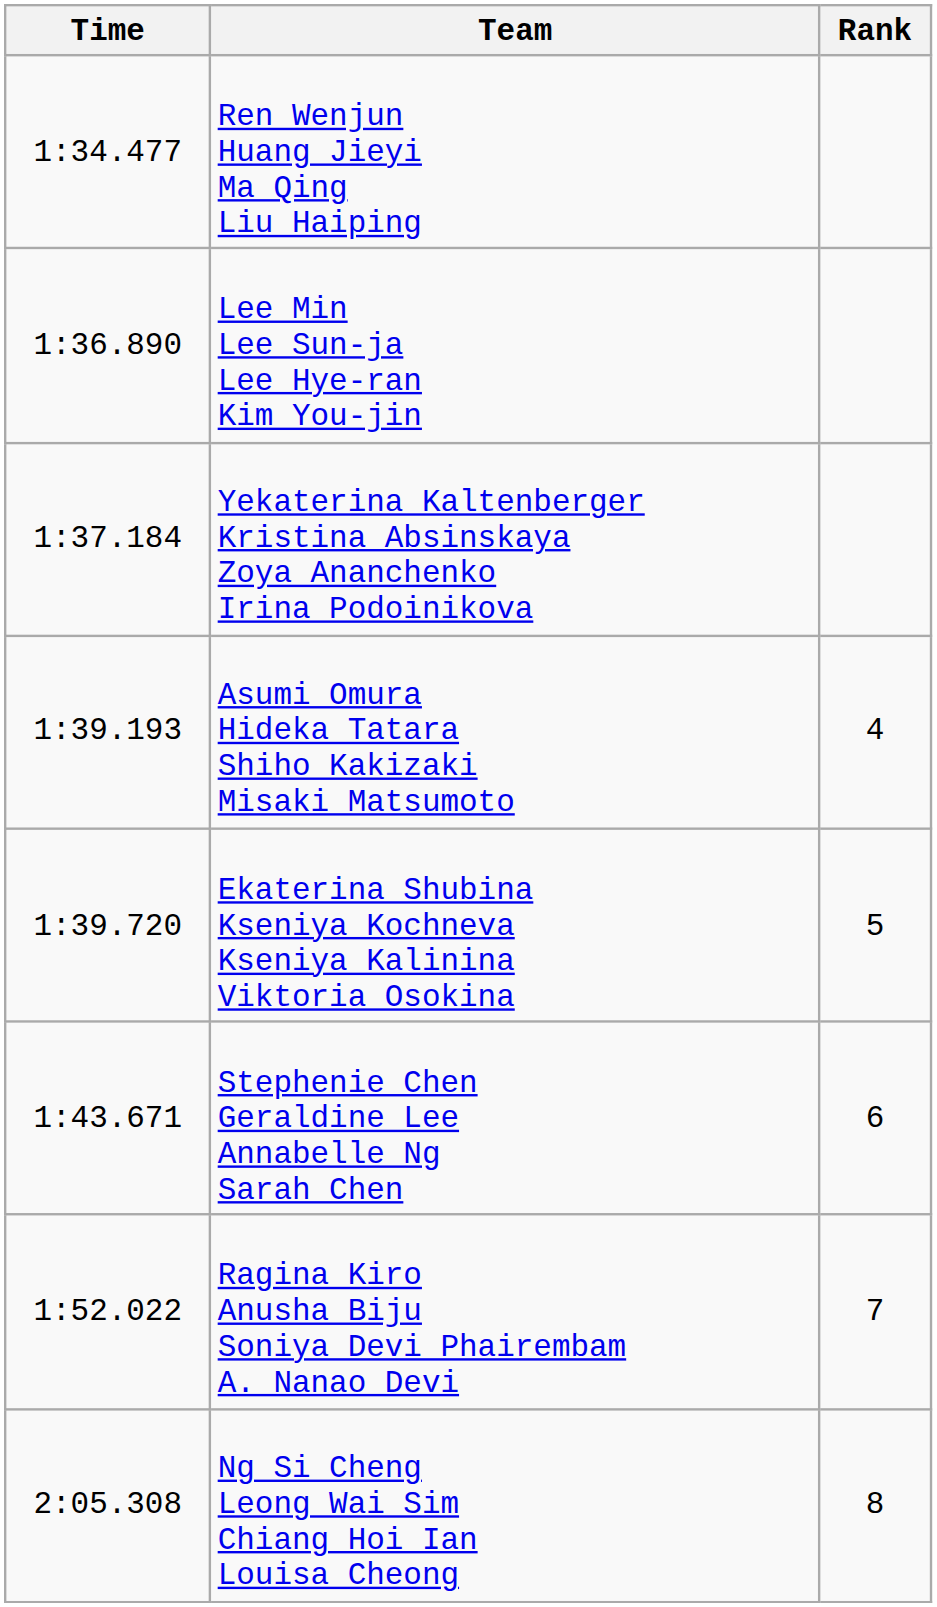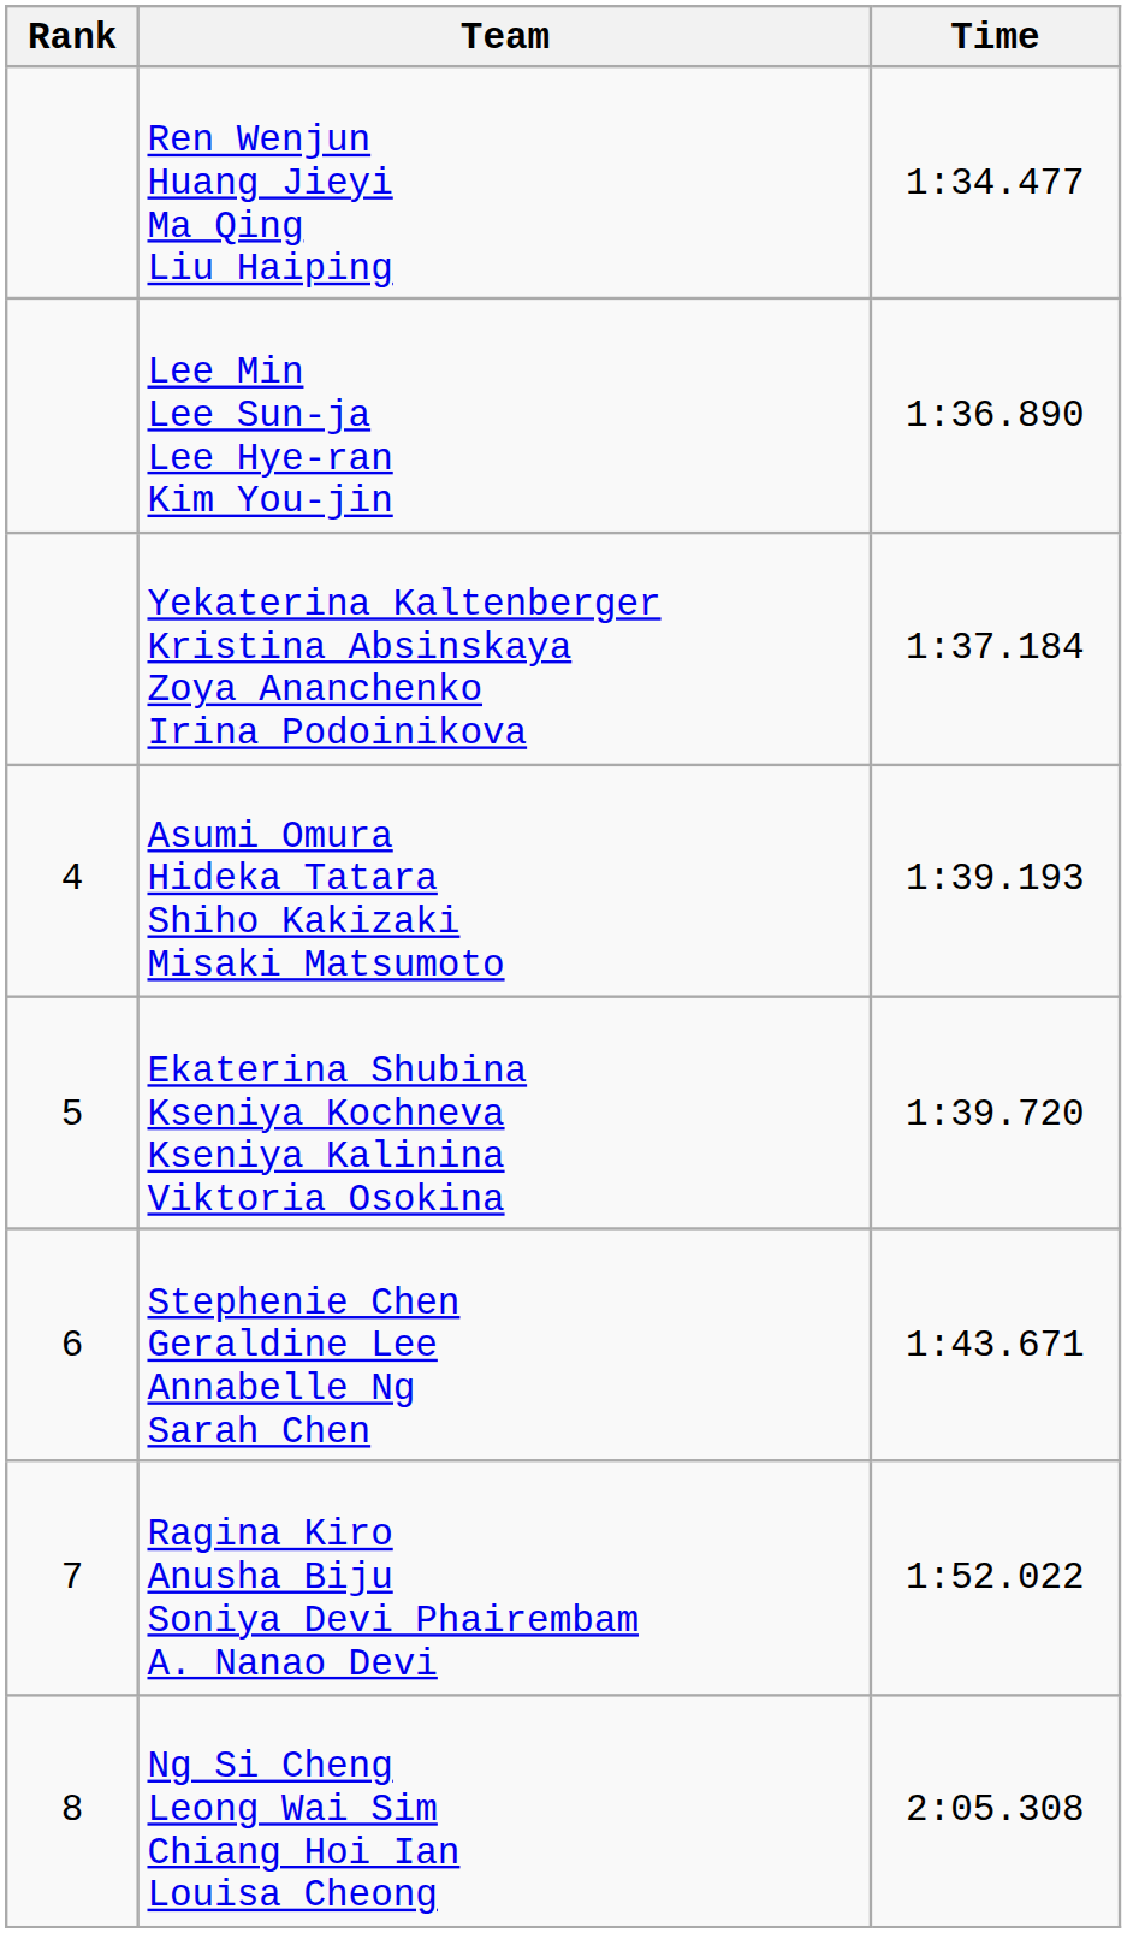columns swapped: Rank <-> Time
